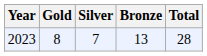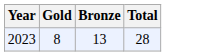- column: Silver | 7
